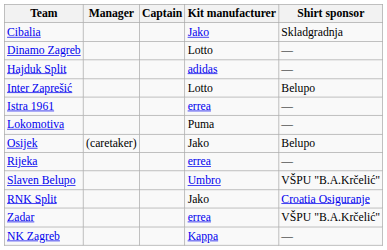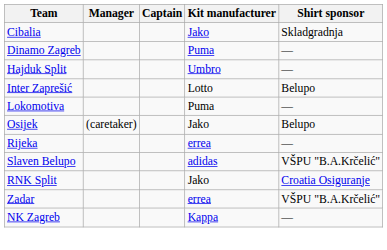Dinamo Zagreb | Kit manufacturer: Lotto -> Puma
Hajduk Split | Kit manufacturer: adidas -> Umbro
- row: Istra 1961 | errea | —
Slaven Belupo | Kit manufacturer: Umbro -> adidas
